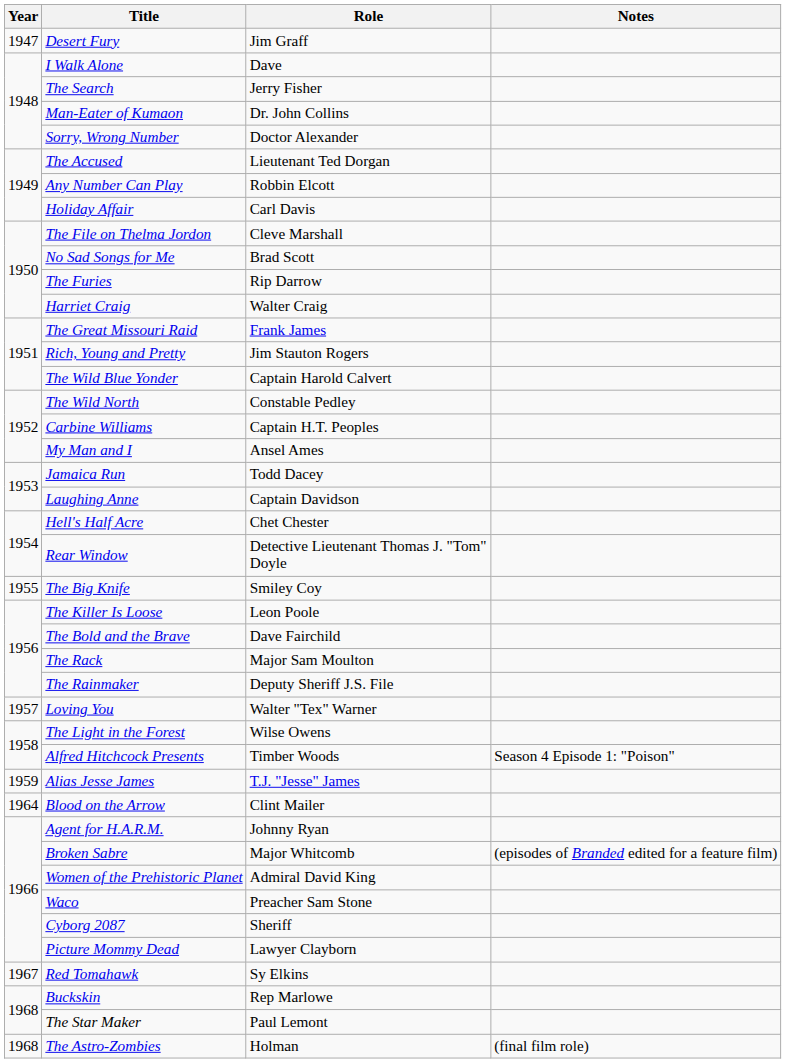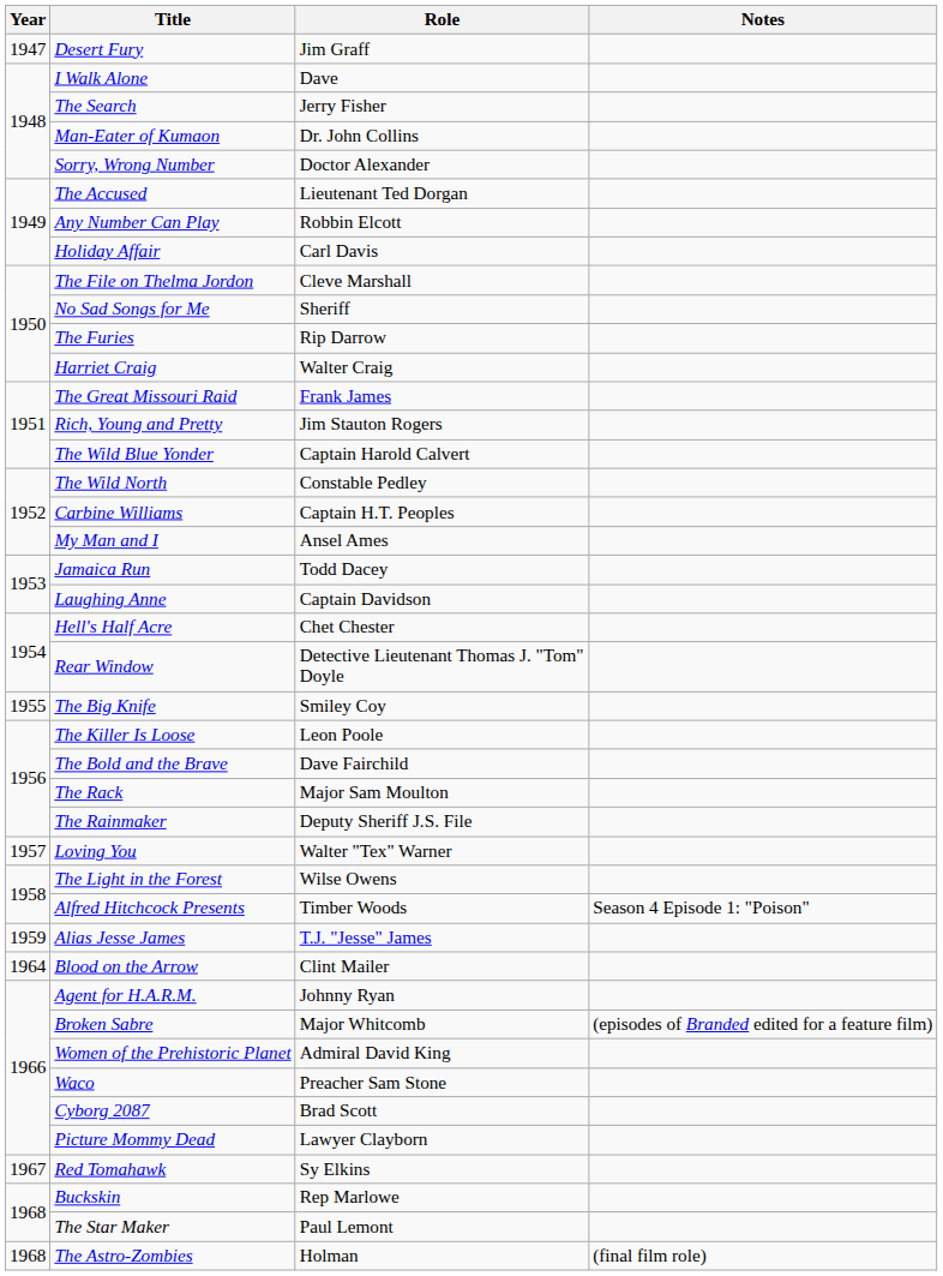No Sad Songs for Me | Role: Brad Scott -> Sheriff
Cyborg 2087 | Role: Sheriff -> Brad Scott
